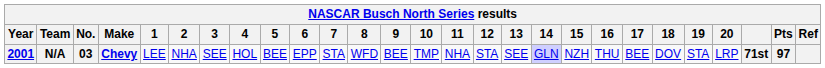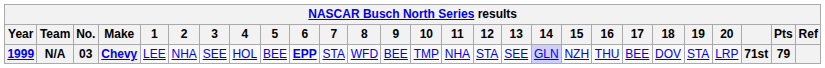N/A | Year: 2001 -> 1999
N/A | 6: normal -> bold
N/A | Pts: 97 -> 79
